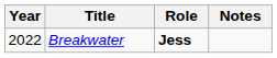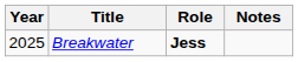Breakwater | Year: 2022 -> 2025
